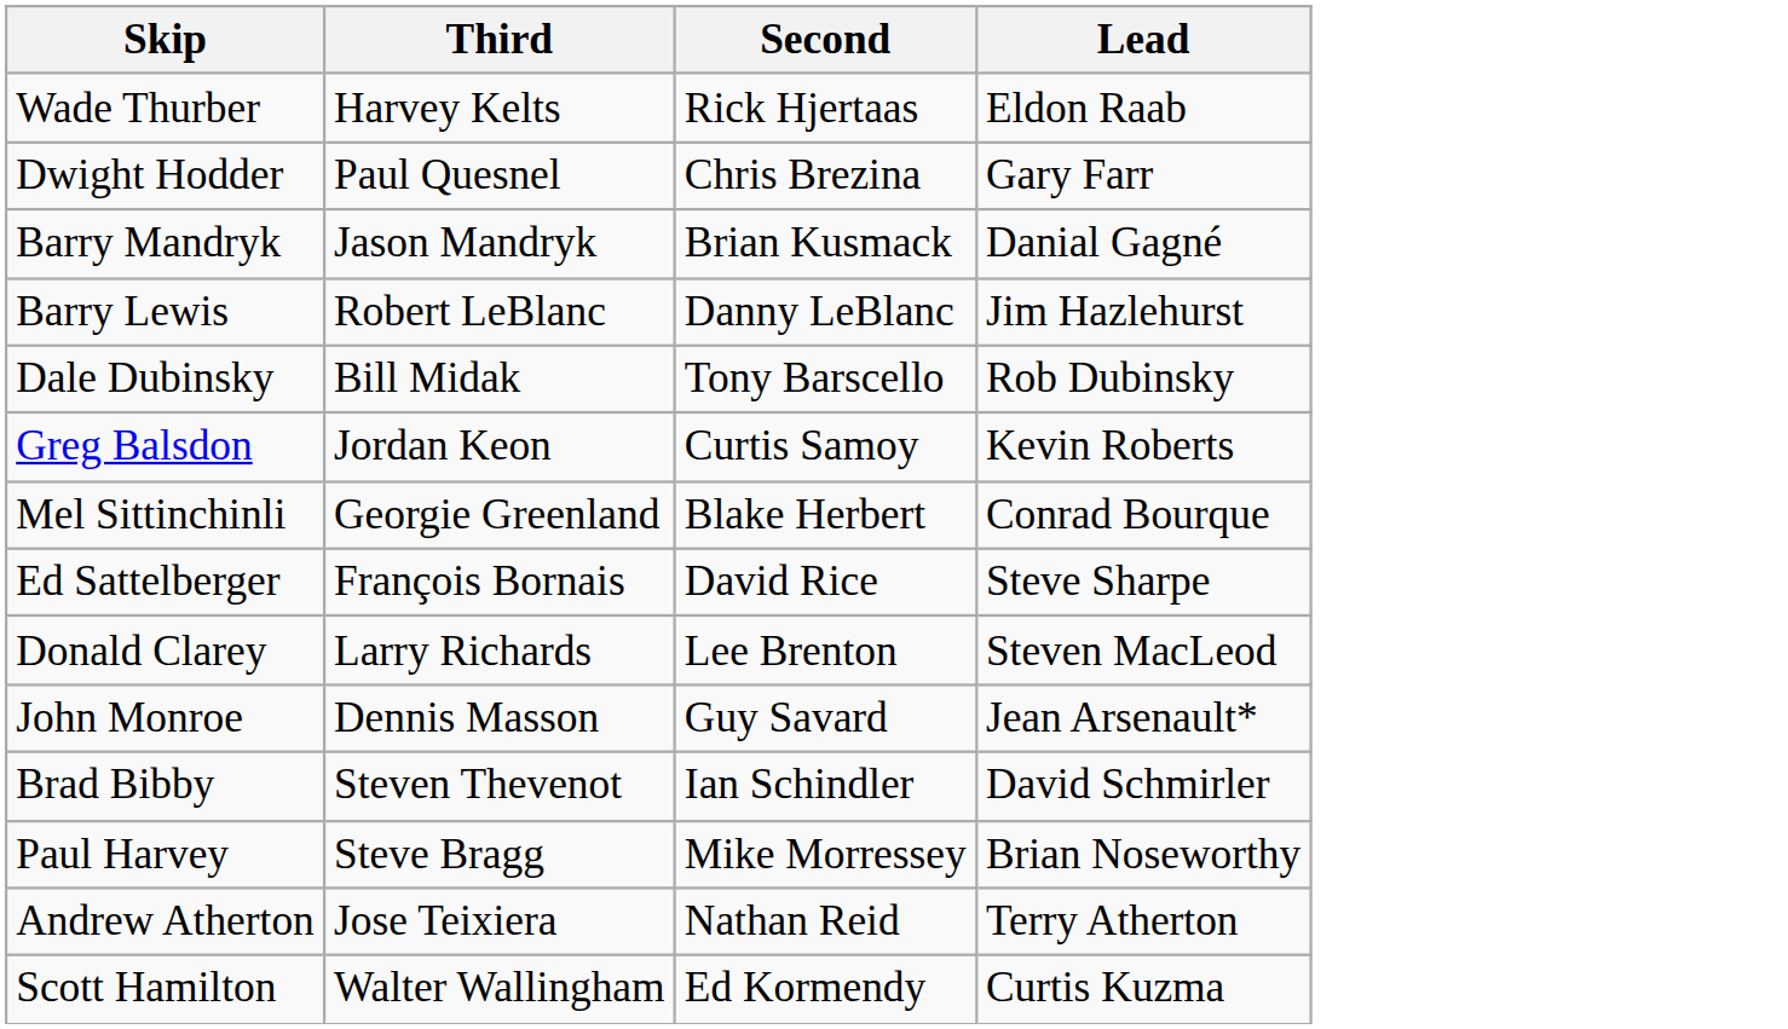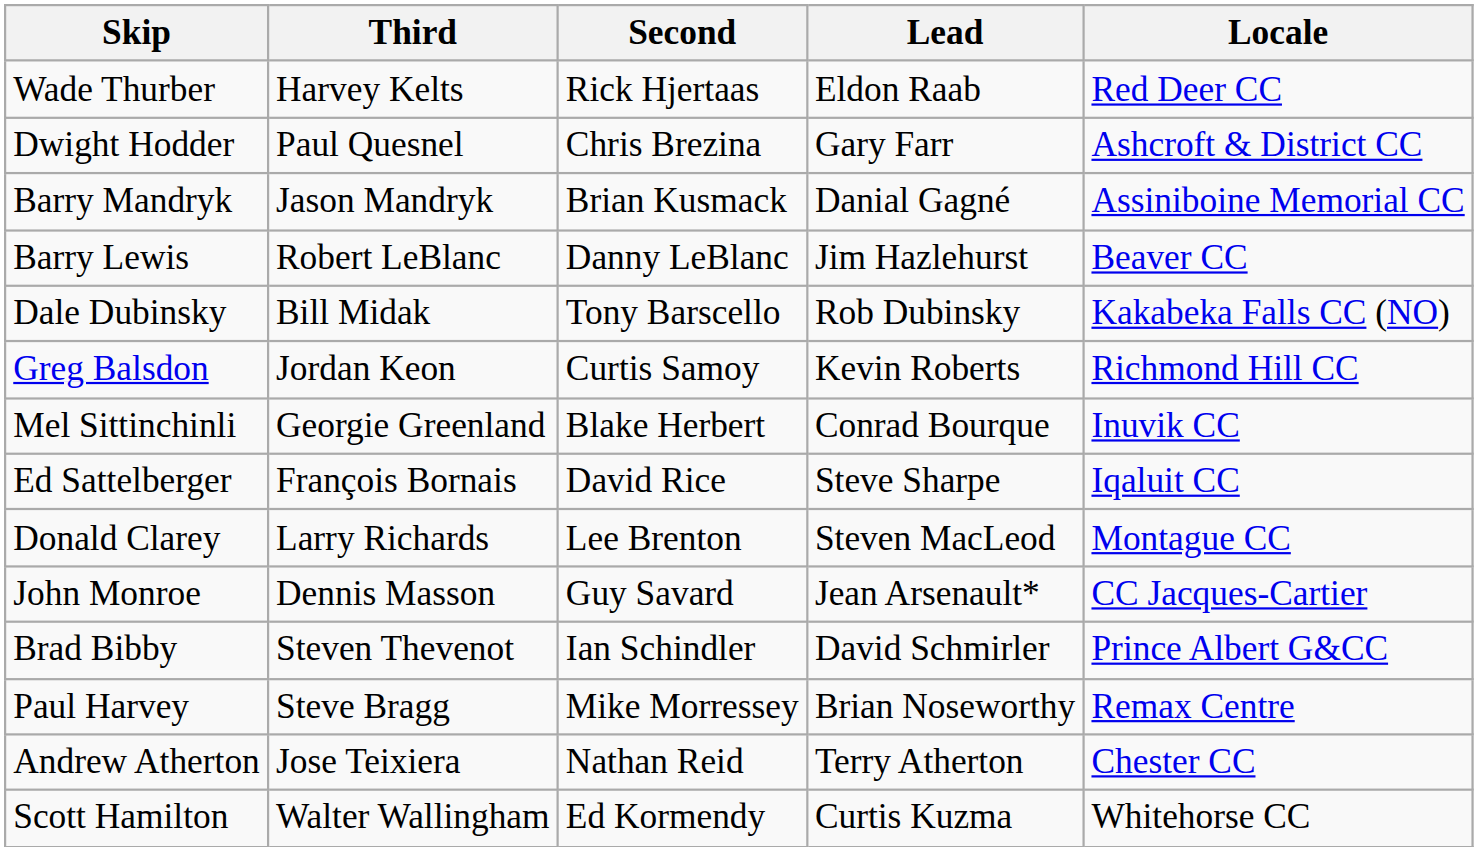+ column: Locale | Red Deer CC | Ashcroft & District CC | Assiniboine Memorial CC | Beaver CC | Kakabeka Falls CC (NO) | Richmond Hill CC | Inuvik CC | Iqaluit CC | Montague CC | CC Jacques-Cartier | Prince Albert G&CC | Remax Centre | Chester CC | Whitehorse CC
